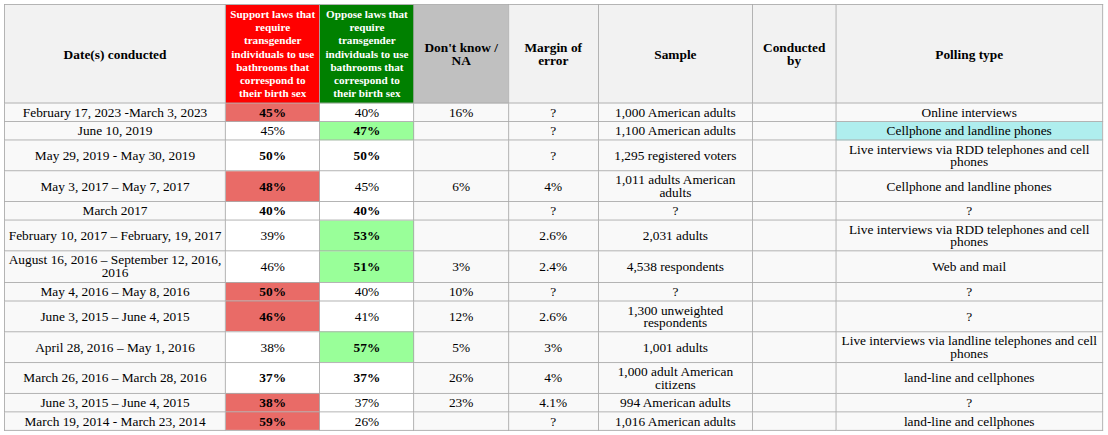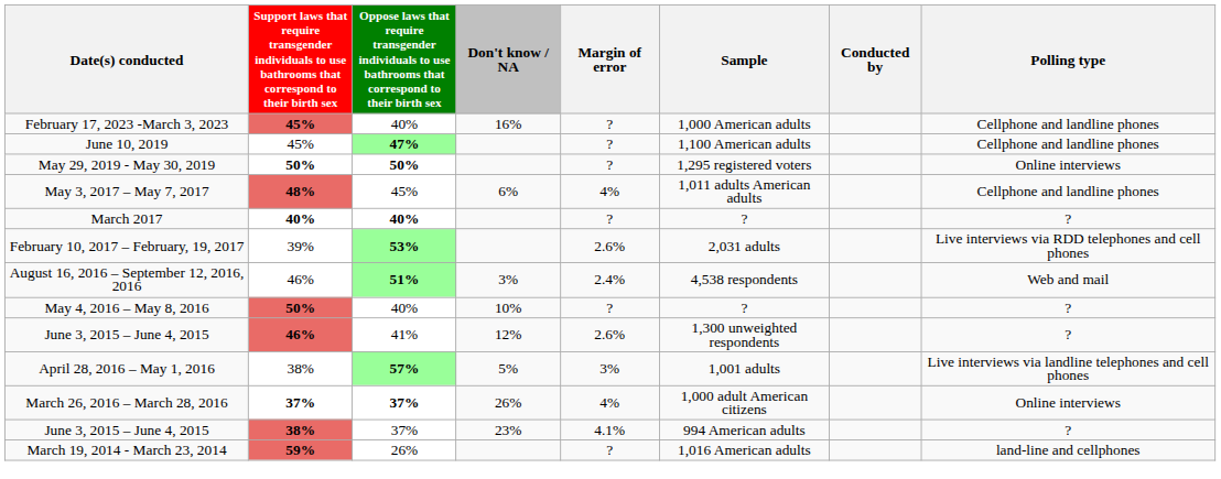February 17, 2023 -March 3, 2023 | Polling type: Online interviews -> Cellphone and landline phones
June 10, 2019 | Polling type: paleturquoise background -> no background
May 29, 2019 - May 30, 2019 | Polling type: Live interviews via RDD telephones and cell phones -> Online interviews
March 26, 2016 – March 28, 2016 | Polling type: land-line and cellphones -> Online interviews
